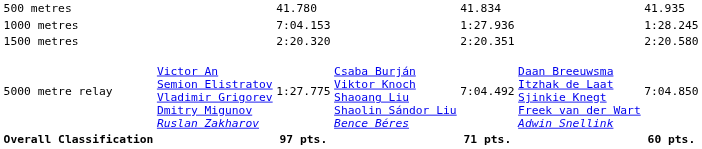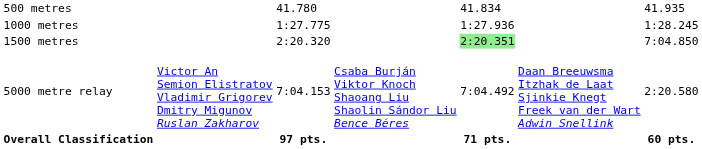1000 metres | column 3: 7:04.153 -> 1:27.775
1500 metres | column 5: no background -> lightgreen background
1500 metres | column 7: 2:20.580 -> 7:04.850
5000 metre relay | column 3: 1:27.775 -> 7:04.153
5000 metre relay | column 7: 7:04.850 -> 2:20.580
